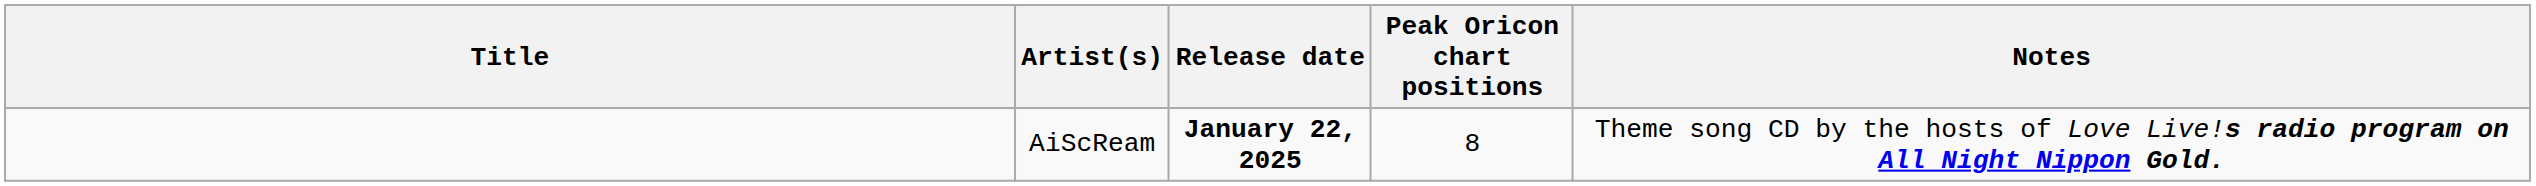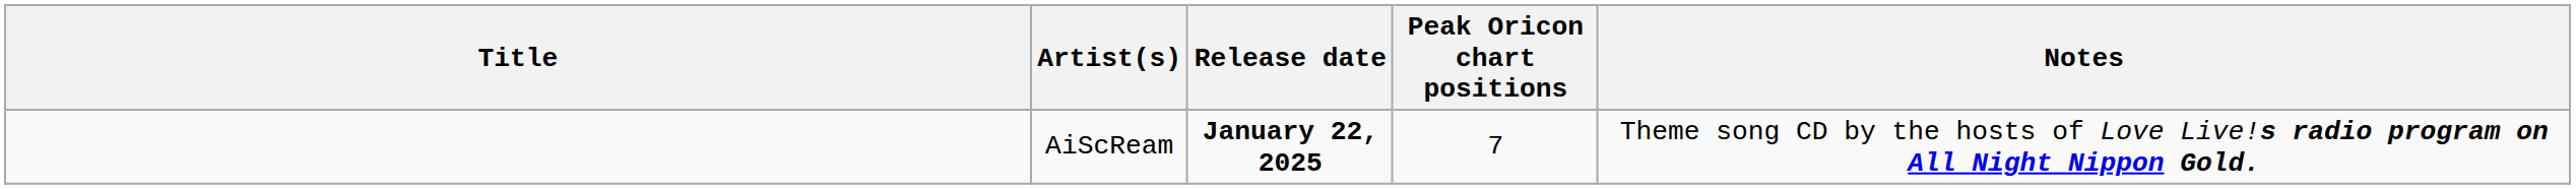AiScReam | Peak Oricon chart positions: 8 -> 7
